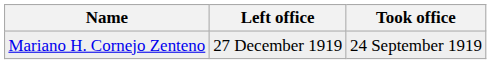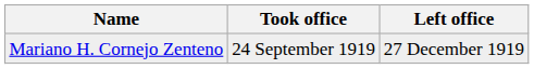columns swapped: Took office <-> Left office
